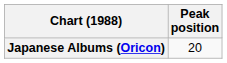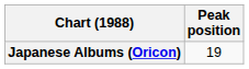Japanese Albums (Oricon) | Peak position: 20 -> 19
